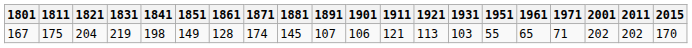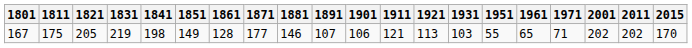167 | 1821: 204 -> 205
167 | 1871: 174 -> 177
167 | 1881: 145 -> 146
